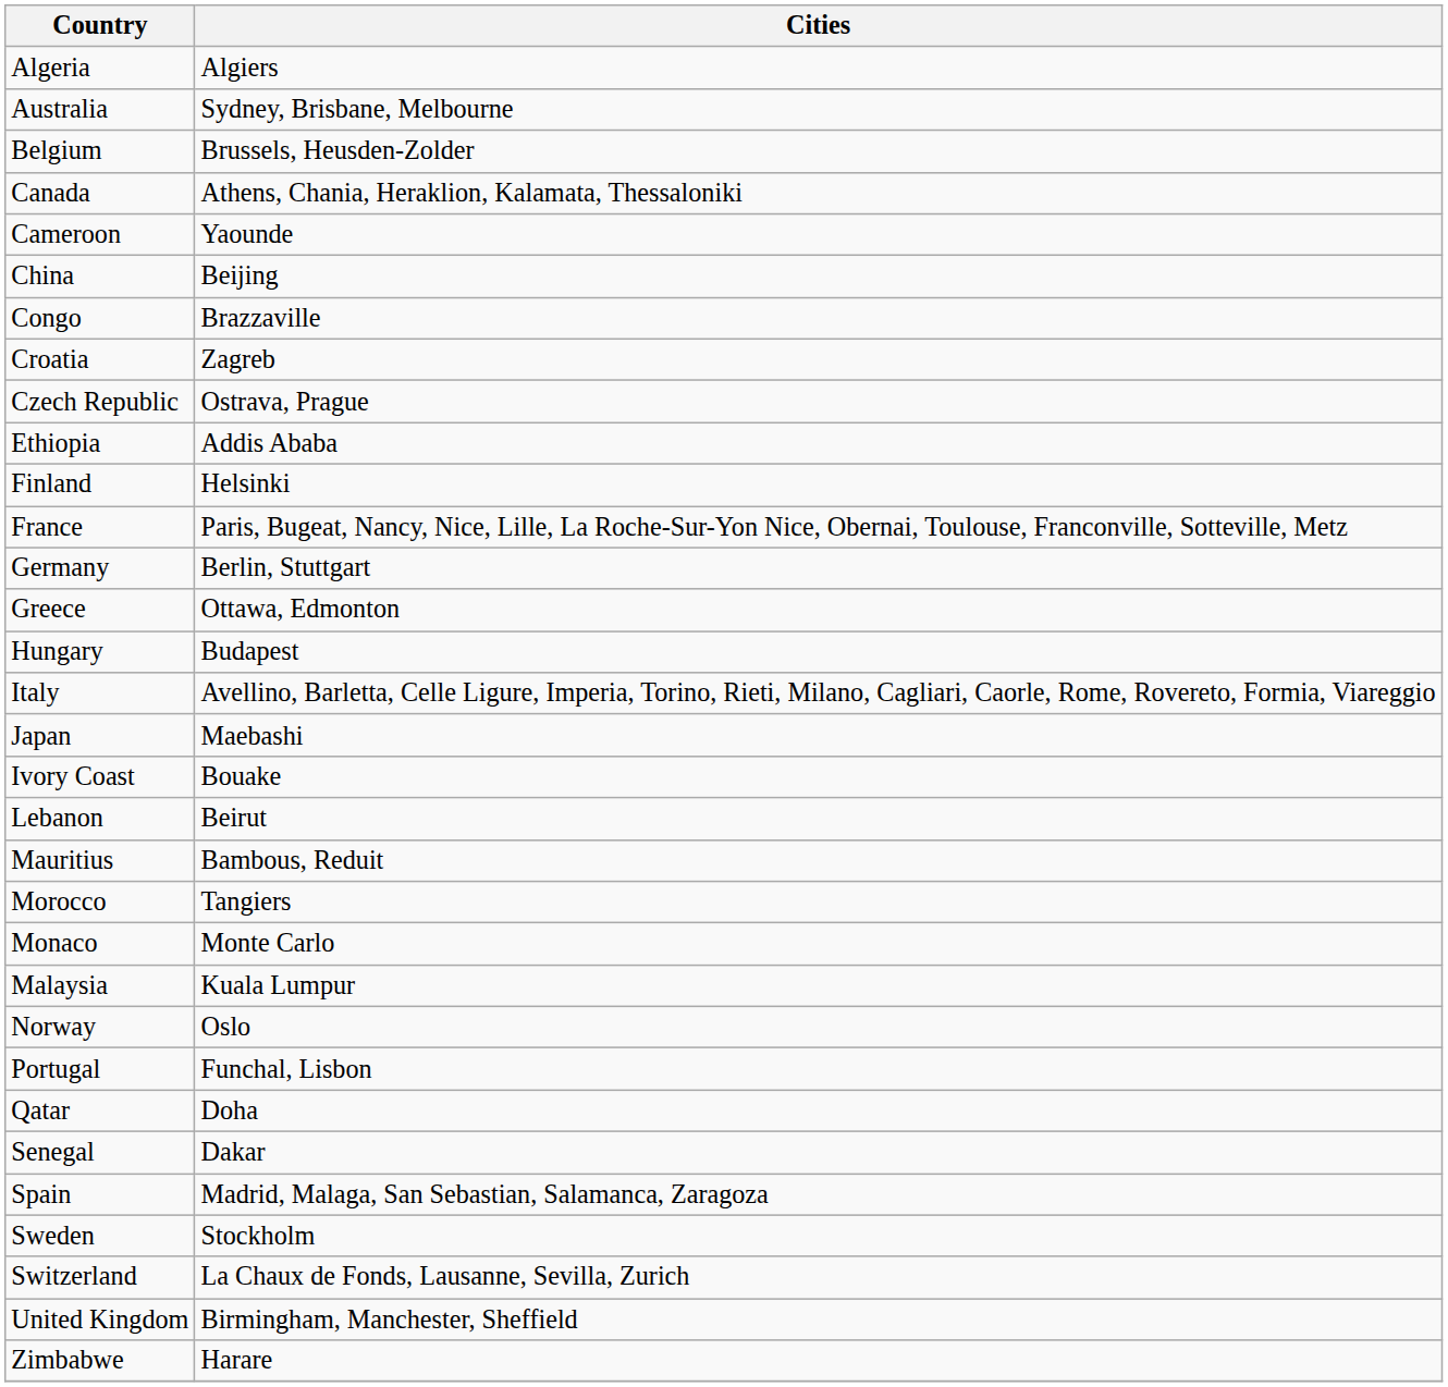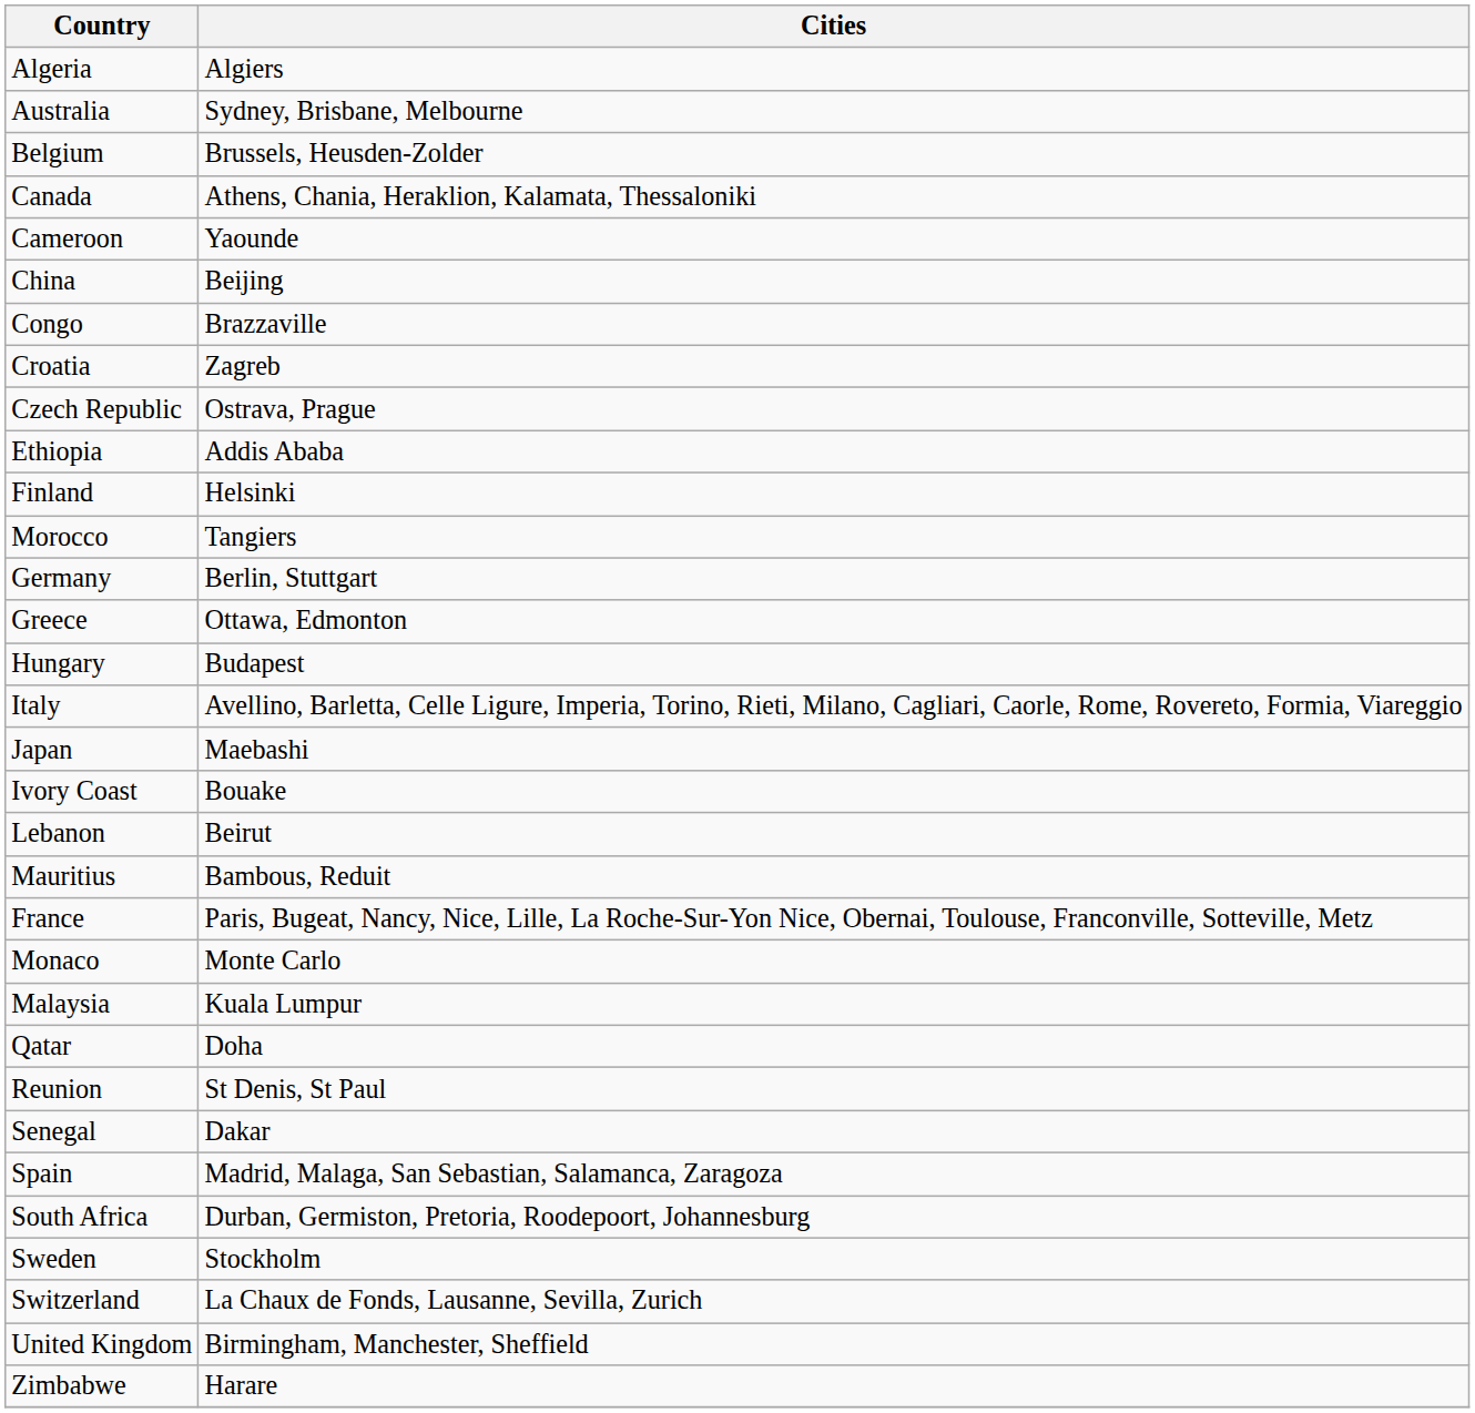rows swapped: France <-> Morocco
- row: Norway | Oslo
- row: Portugal | Funchal, Lisbon
+ row: Reunion | St Denis, St Paul
+ row: South Africa | Durban, Germiston, Pretoria, Roodepoort, Johannesburg
